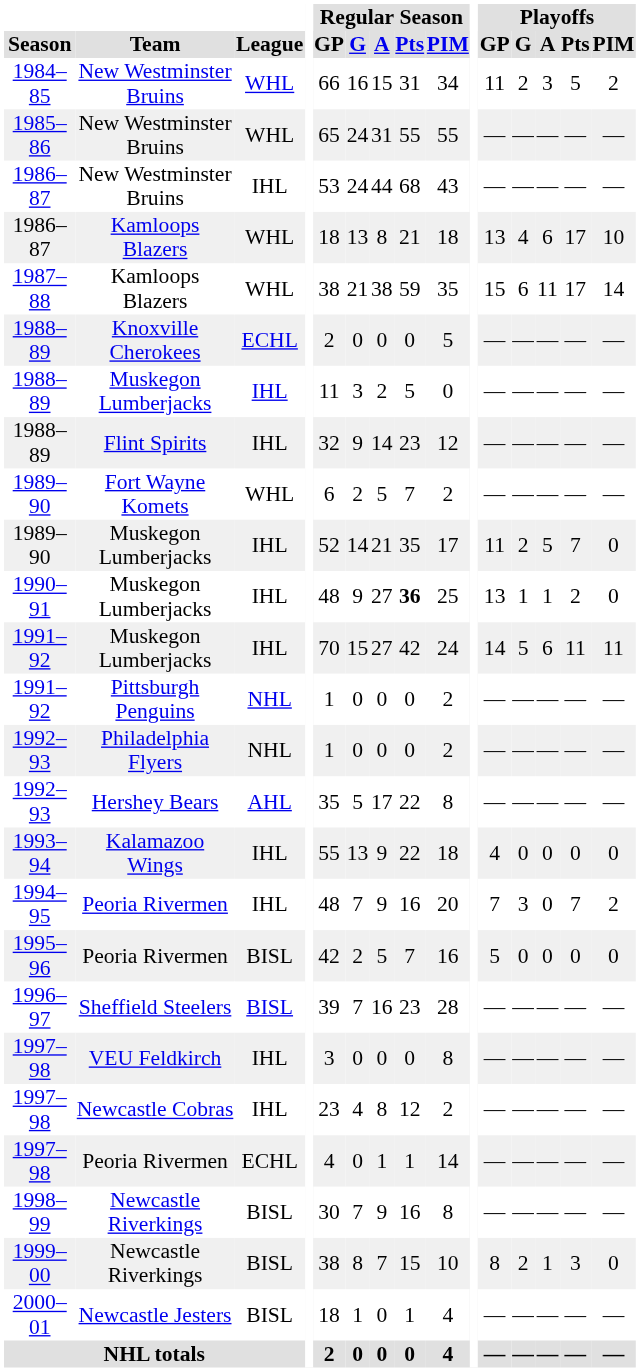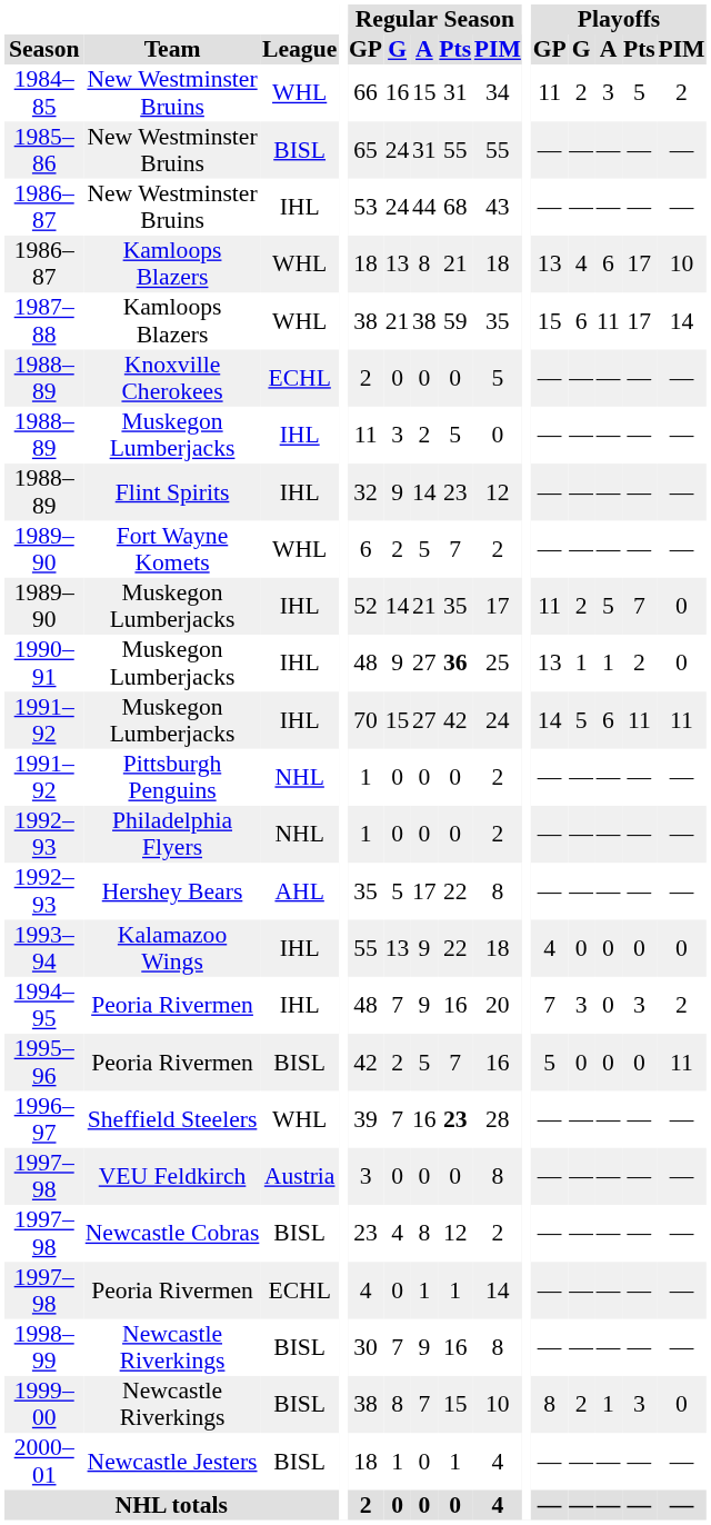1985–86 | League: WHL -> BISL
1994–95 | Playoffs / Pts: 7 -> 3
1995–96 | Playoffs / PIM: 0 -> 11
1996–97 | League: BISL -> WHL
1996–97 | Regular Season / Pts: normal -> bold
1997–98 / VEU Feldkirch | League: IHL -> Austria
1997–98 / Newcastle Cobras | League: IHL -> BISL
